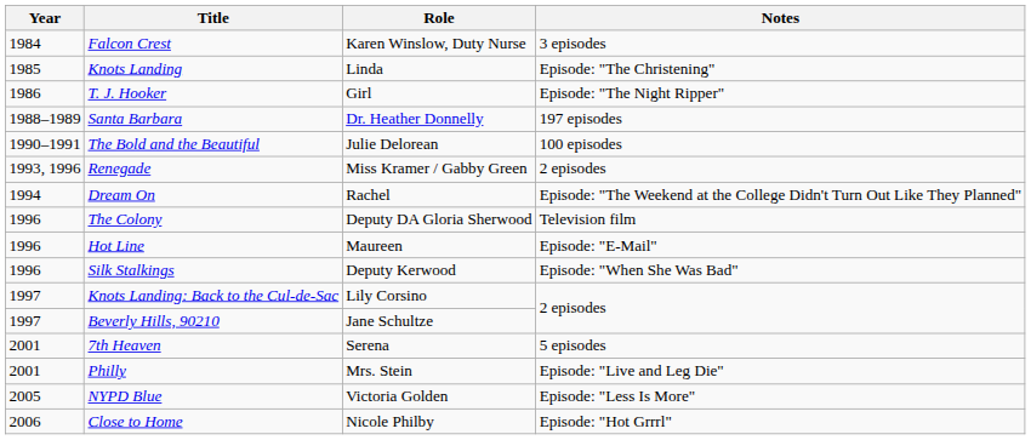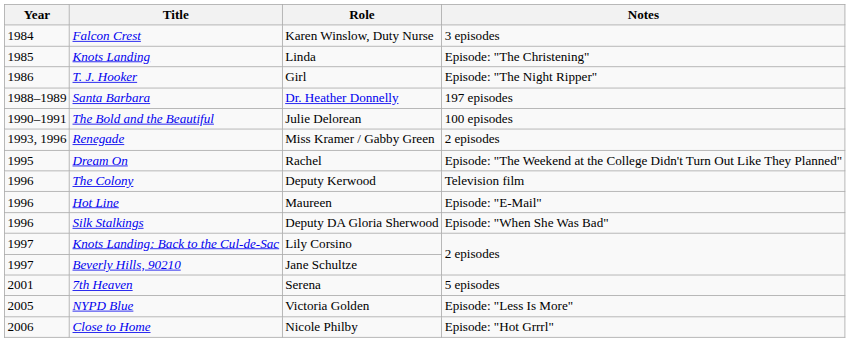Dream On | Year: 1994 -> 1995
The Colony | Role: Deputy DA Gloria Sherwood -> Deputy Kerwood
Silk Stalkings | Role: Deputy Kerwood -> Deputy DA Gloria Sherwood
- row: 2001 | Philly | Mrs. Stein | Episode: "Live and Leg Die"
